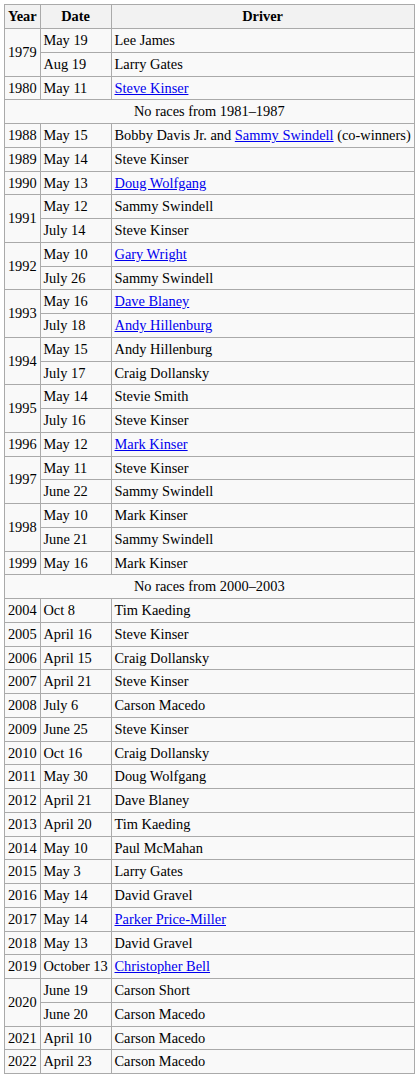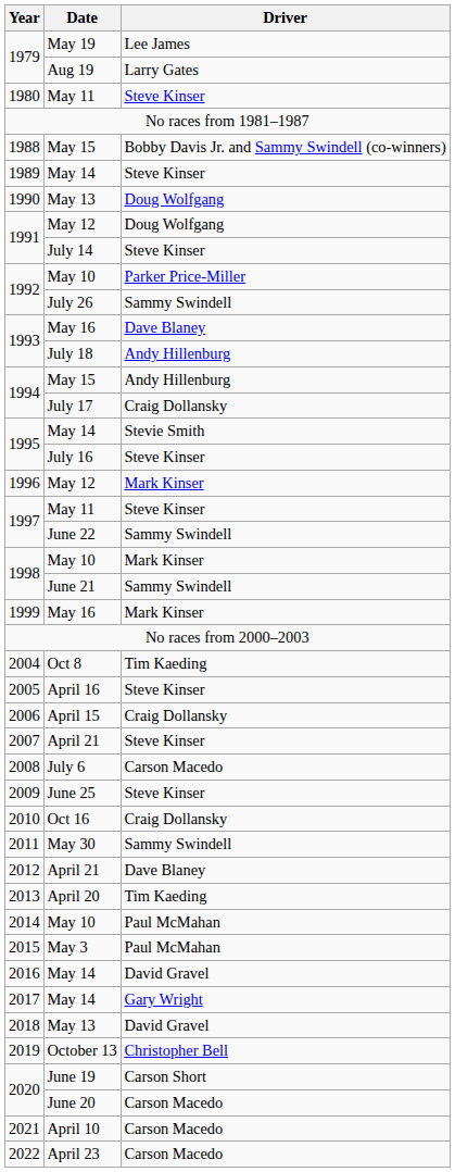1991 / May 12 | Driver: Sammy Swindell -> Doug Wolfgang
1992 / May 10 | Driver: Gary Wright -> Parker Price-Miller
2011 | Driver: Doug Wolfgang -> Sammy Swindell
2015 | Driver: Larry Gates -> Paul McMahan
2017 | Driver: Parker Price-Miller -> Gary Wright
